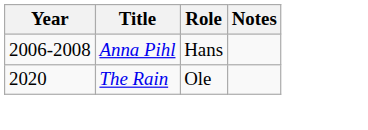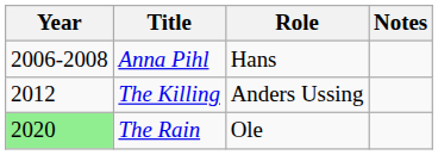+ row: 2012 | The Killing | Anders Ussing
The Rain | Year: no background -> lightgreen background
